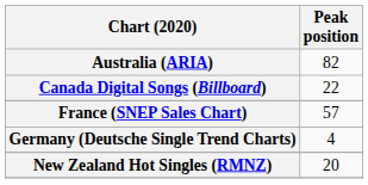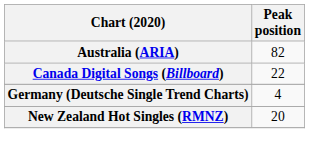- row: France (SNEP Sales Chart) | 57
